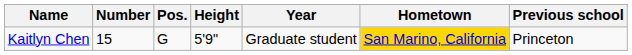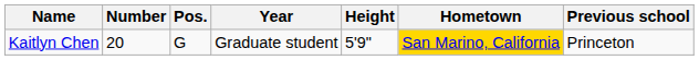columns swapped: Height <-> Year
Kaitlyn Chen | Number: 15 -> 20
